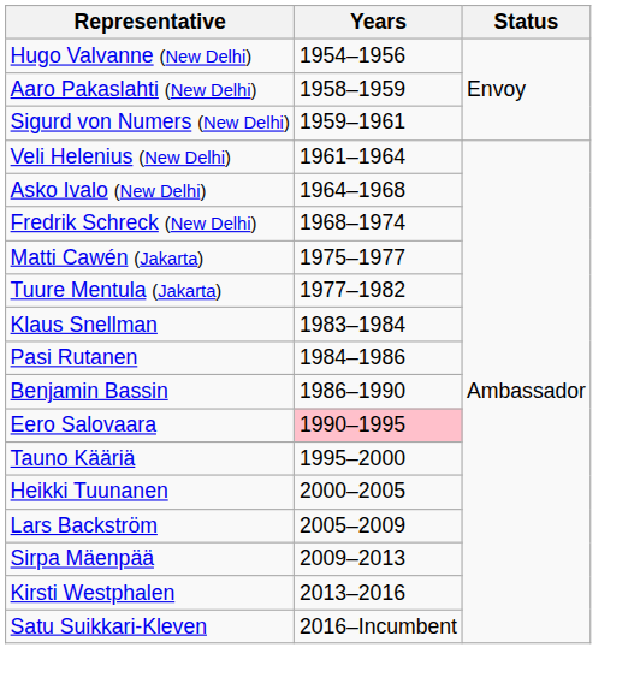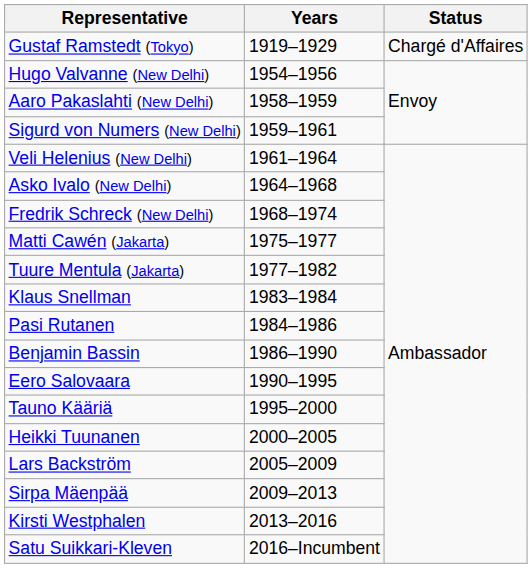+ row: Gustaf Ramstedt (Tokyo) | 1919–1929 | Chargé d'Affaires
Eero Salovaara | Years: pink background -> no background
